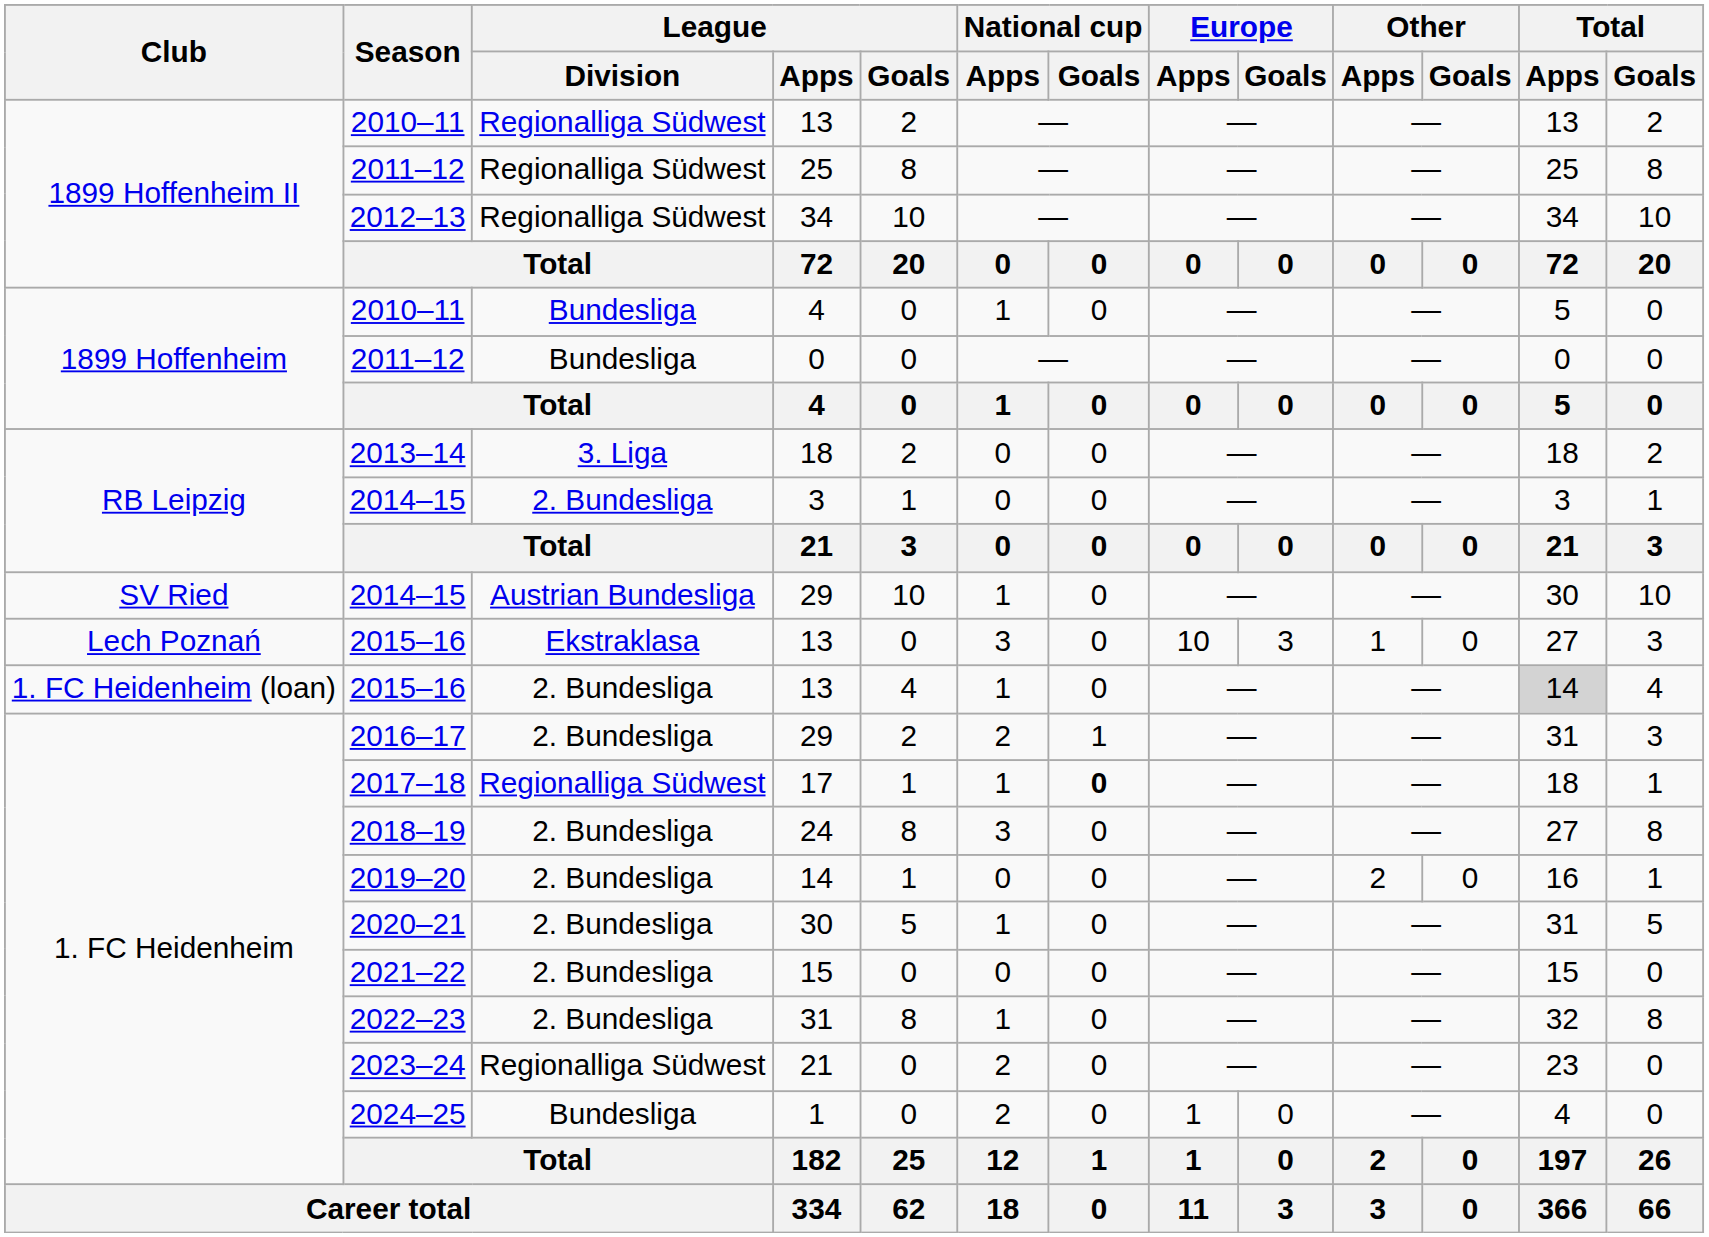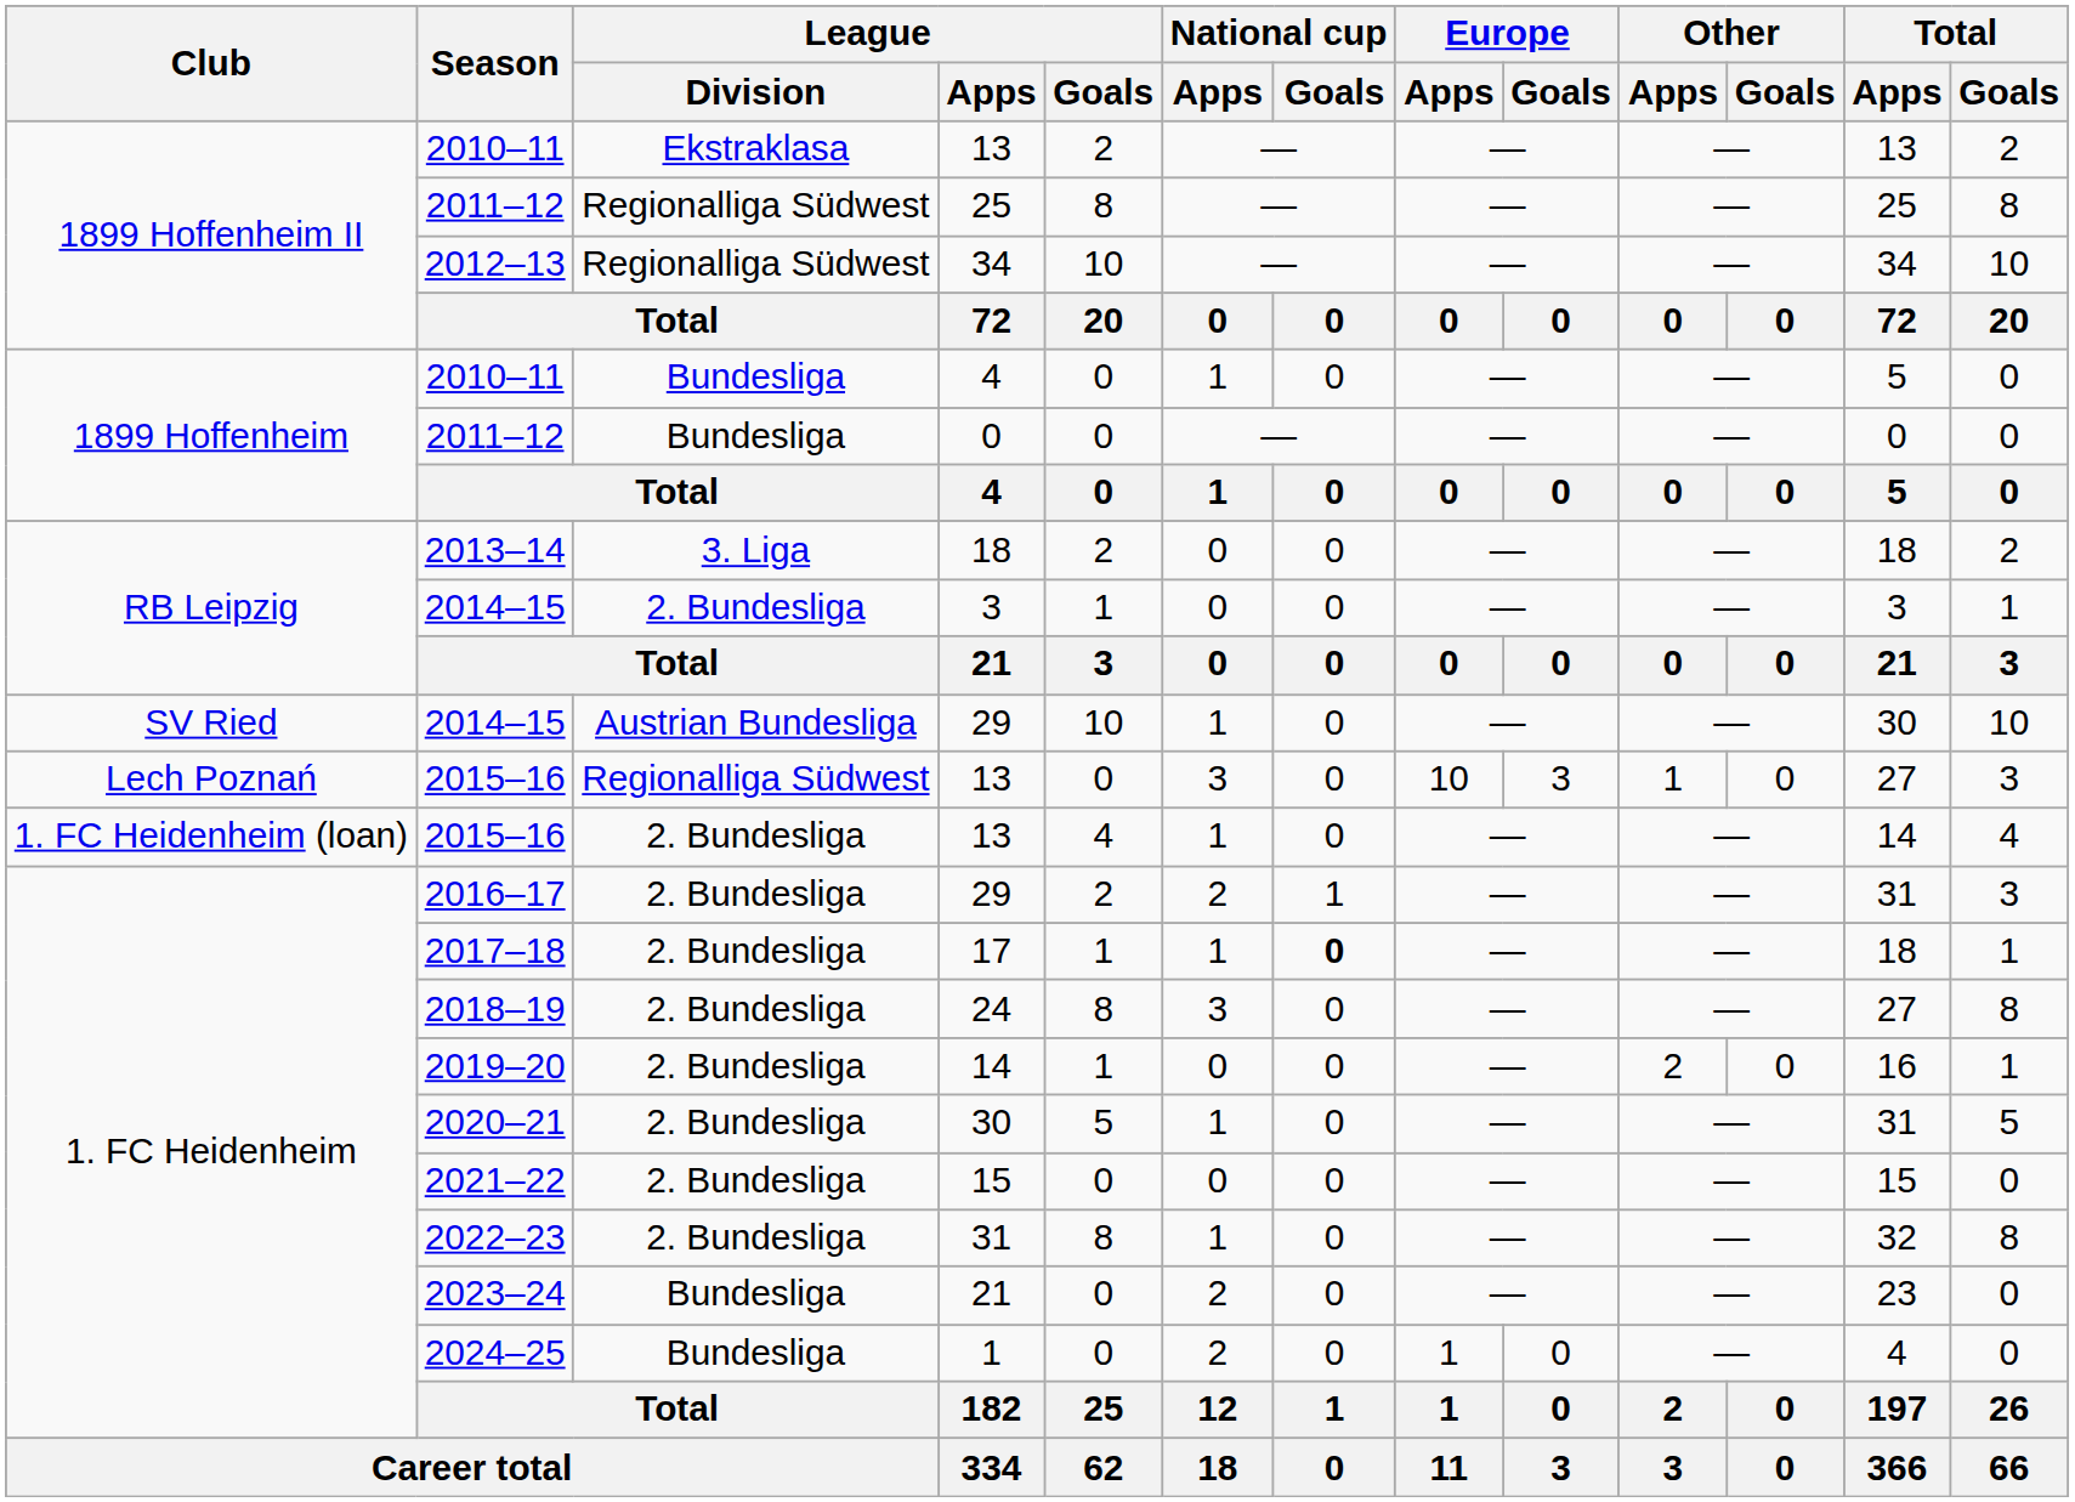1899 Hoffenheim II / 13 | League / Division: Regionalliga Südwest -> Ekstraklasa
Lech Poznań / 13 | League / Division: Ekstraklasa -> Regionalliga Südwest
1. FC Heidenheim (loan) / 13 | Total / Apps: lightgrey background -> no background
17 | League / Division: Regionalliga Südwest -> 2. Bundesliga
1. FC Heidenheim / 21 | League / Division: Regionalliga Südwest -> Bundesliga
